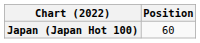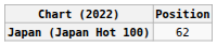Japan (Japan Hot 100) | Position: 60 -> 62
